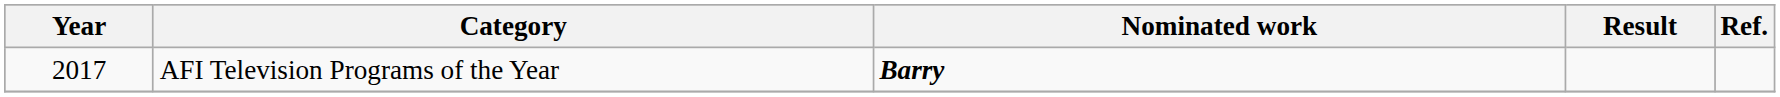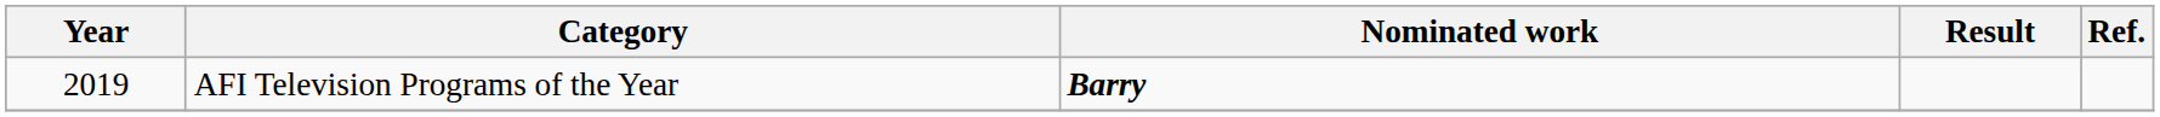AFI Television Programs of the Year | Year: 2017 -> 2019
